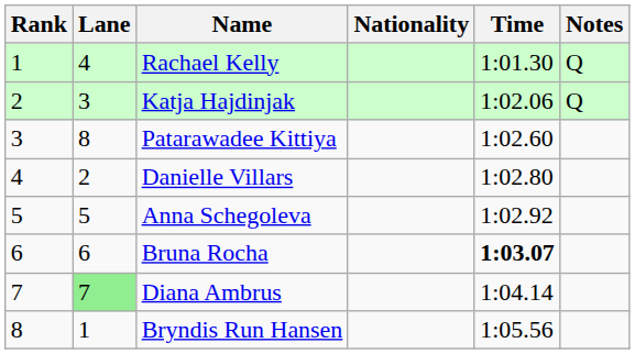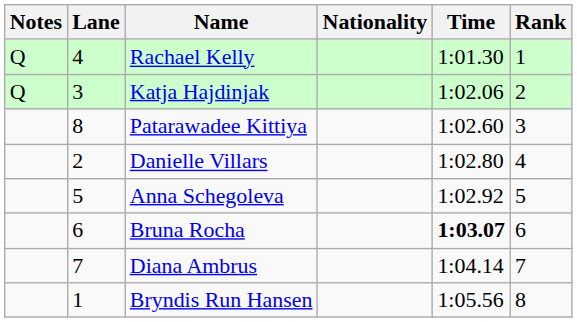columns swapped: Rank <-> Notes
Diana Ambrus | Lane: lightgreen background -> no background
